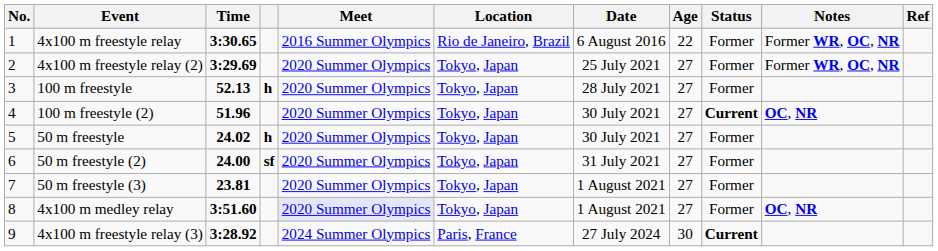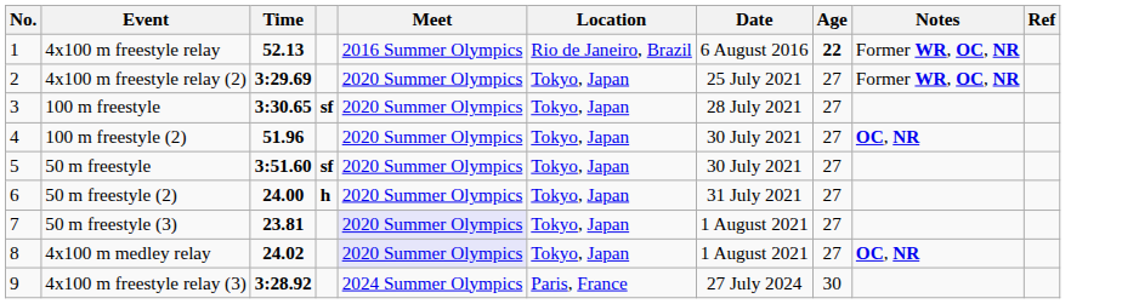- column: Status | Former | Former | Former | Current | Former | Former | Former | Former | Current
4x100 m freestyle relay | Time: 3:30.65 -> 52.13
4x100 m freestyle relay | Age: normal -> bold
100 m freestyle | Time: 52.13 -> 3:30.65
100 m freestyle | column 4: h -> sf
50 m freestyle | Time: 24.02 -> 3:51.60
50 m freestyle | column 4: h -> sf
50 m freestyle (2) | column 4: sf -> h
50 m freestyle (3) | Meet: no background -> lavender background
4x100 m medley relay | Time: 3:51.60 -> 24.02
